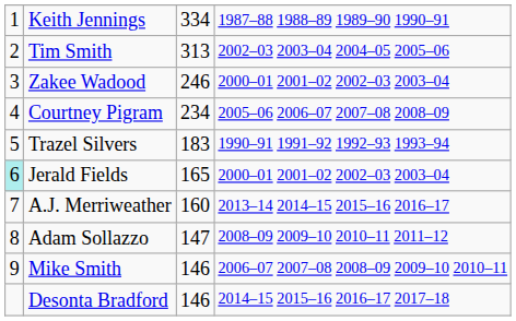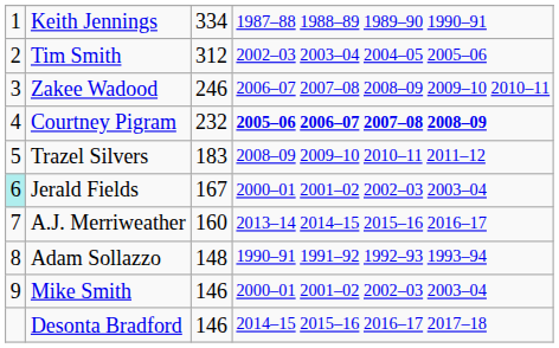Tim Smith | column 3: 313 -> 312
Zakee Wadood | column 4: 2000–01 2001–02 2002–03 2003–04 -> 2006–07 2007–08 2008–09 2009–10 2010–11
Courtney Pigram | column 3: 234 -> 232
Courtney Pigram | column 4: normal -> bold
Trazel Silvers | column 4: 1990–91 1991–92 1992–93 1993–94 -> 2008–09 2009–10 2010–11 2011–12
Jerald Fields | column 3: 165 -> 167
Adam Sollazzo | column 3: 147 -> 148
Adam Sollazzo | column 4: 2008–09 2009–10 2010–11 2011–12 -> 1990–91 1991–92 1992–93 1993–94
Mike Smith | column 4: 2006–07 2007–08 2008–09 2009–10 2010–11 -> 2000–01 2001–02 2002–03 2003–04
